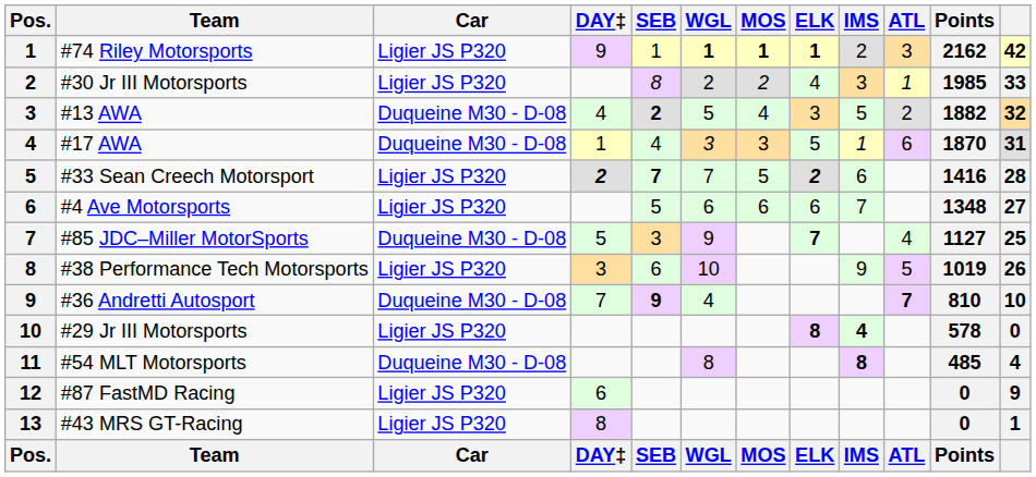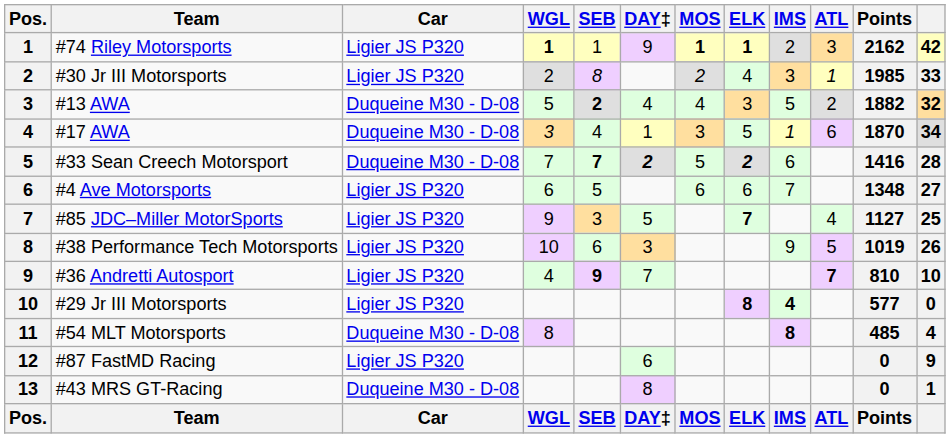columns swapped: DAY‡ <-> WGL
#17 AWA | column 12: 31 -> 34
#33 Sean Creech Motorsport | Car: Ligier JS P320 -> Duqueine M30 - D-08
#85 JDC–Miller MotorSports | Car: Duqueine M30 - D-08 -> Ligier JS P320
#36 Andretti Autosport | Car: Duqueine M30 - D-08 -> Ligier JS P320
#29 Jr III Motorsports | Points: 578 -> 577
#43 MRS GT-Racing | Car: Ligier JS P320 -> Duqueine M30 - D-08
